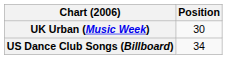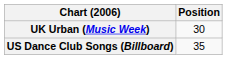US Dance Club Songs (Billboard) | Position: 34 -> 35
